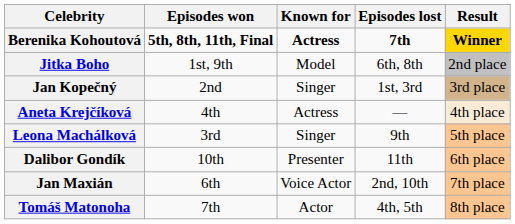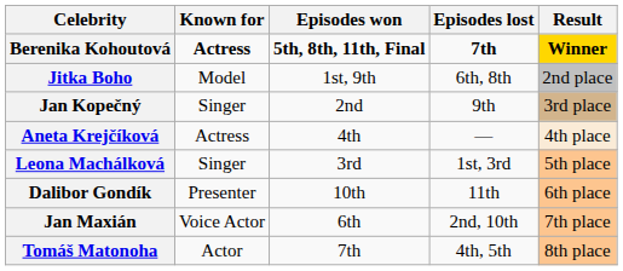columns swapped: Known for <-> Episodes won
Jan Kopečný | Episodes lost: 1st, 3rd -> 9th
Leona Machálková | Episodes lost: 9th -> 1st, 3rd
